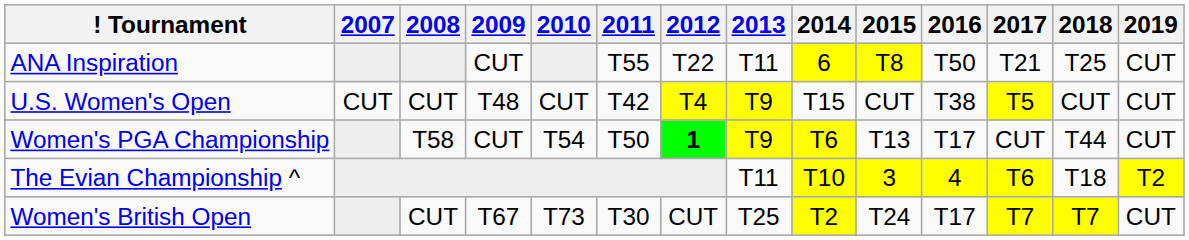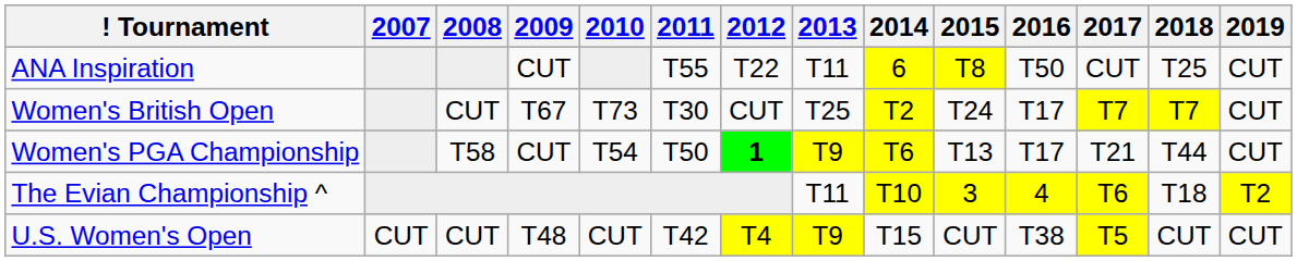ANA Inspiration | 2017: T21 -> CUT
rows swapped: U.S. Women's Open <-> Women's British Open
Women's PGA Championship | 2017: CUT -> T21
